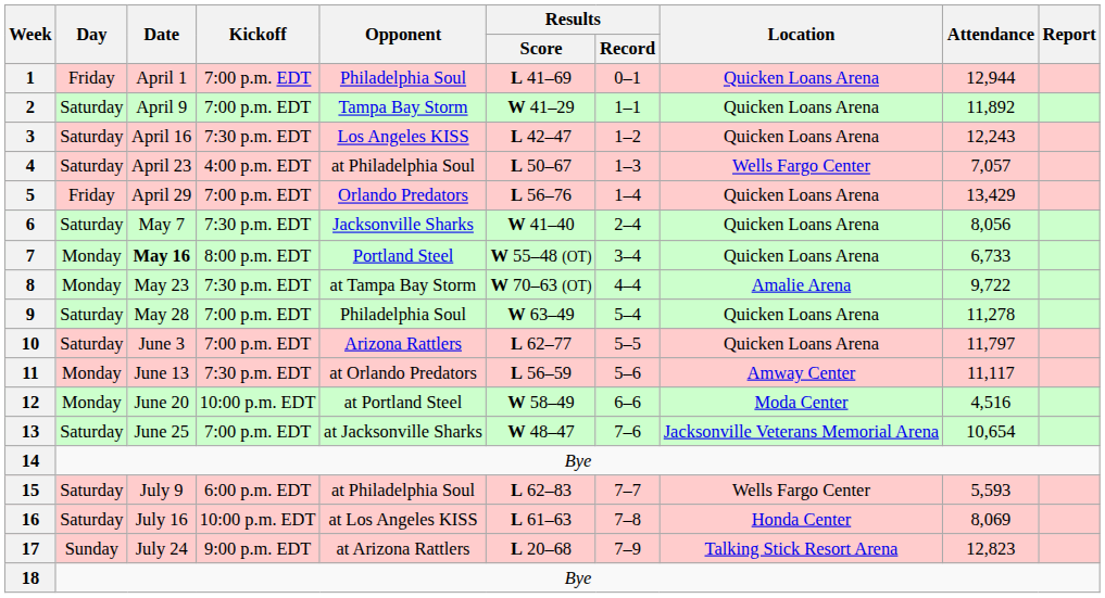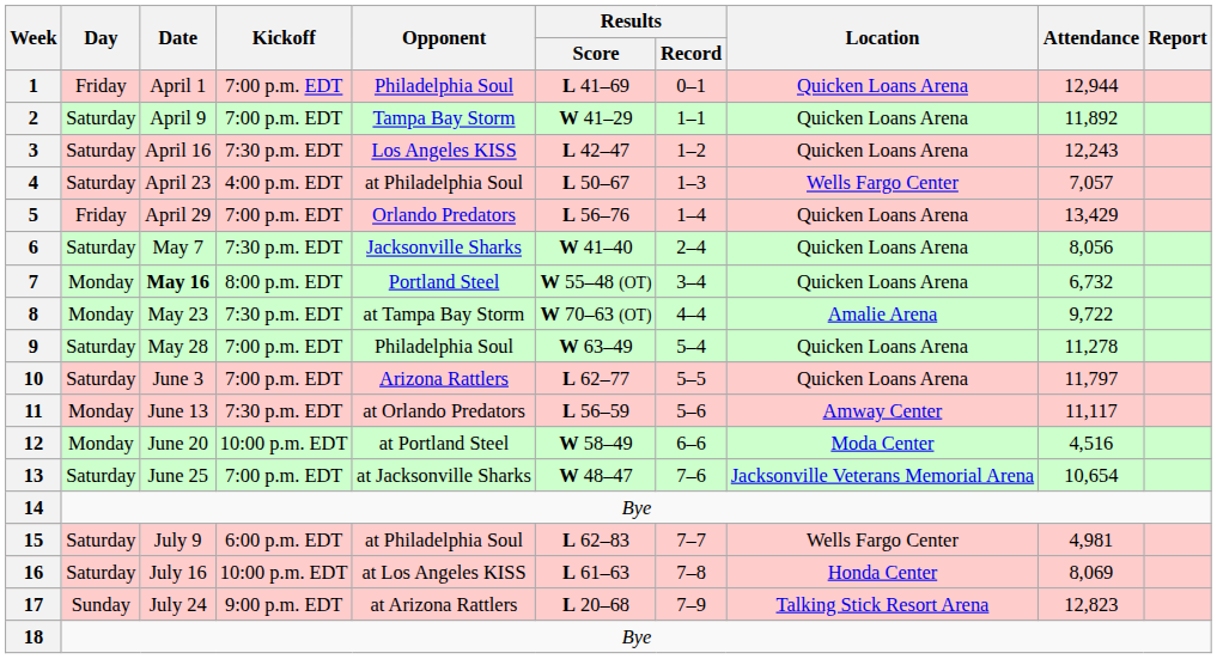7 | Attendance: 6,733 -> 6,732
15 | Attendance: 5,593 -> 4,981
